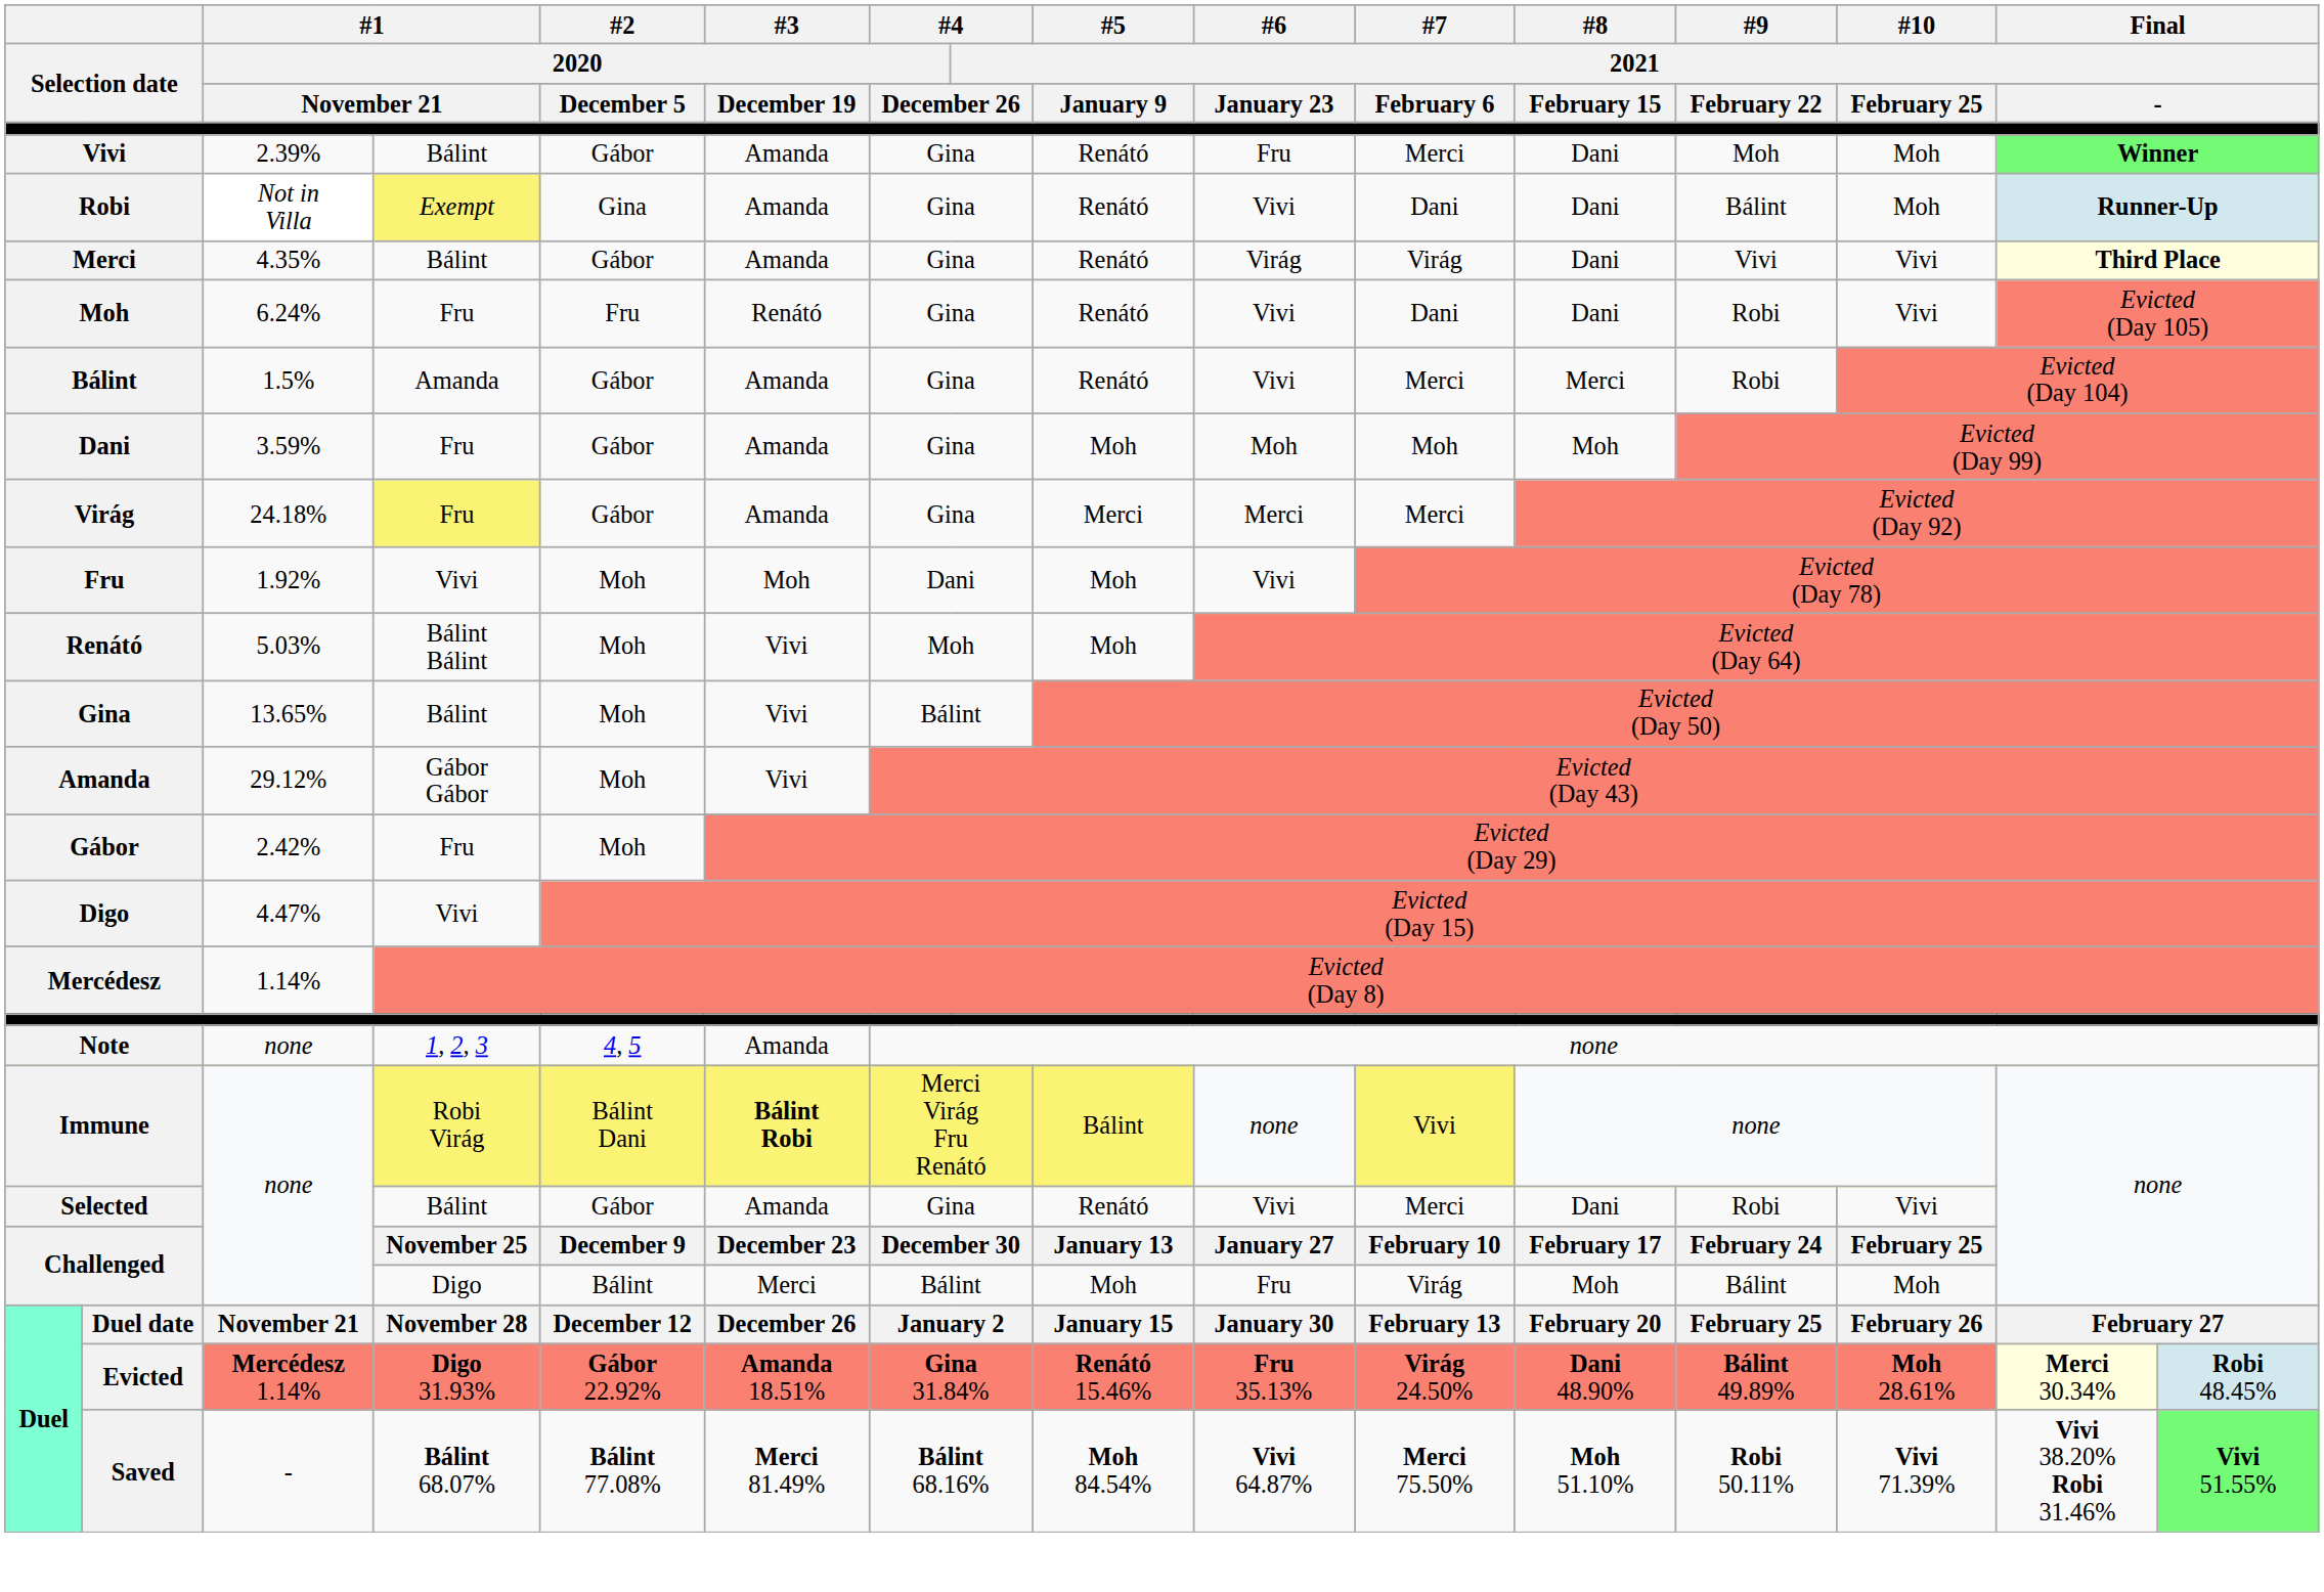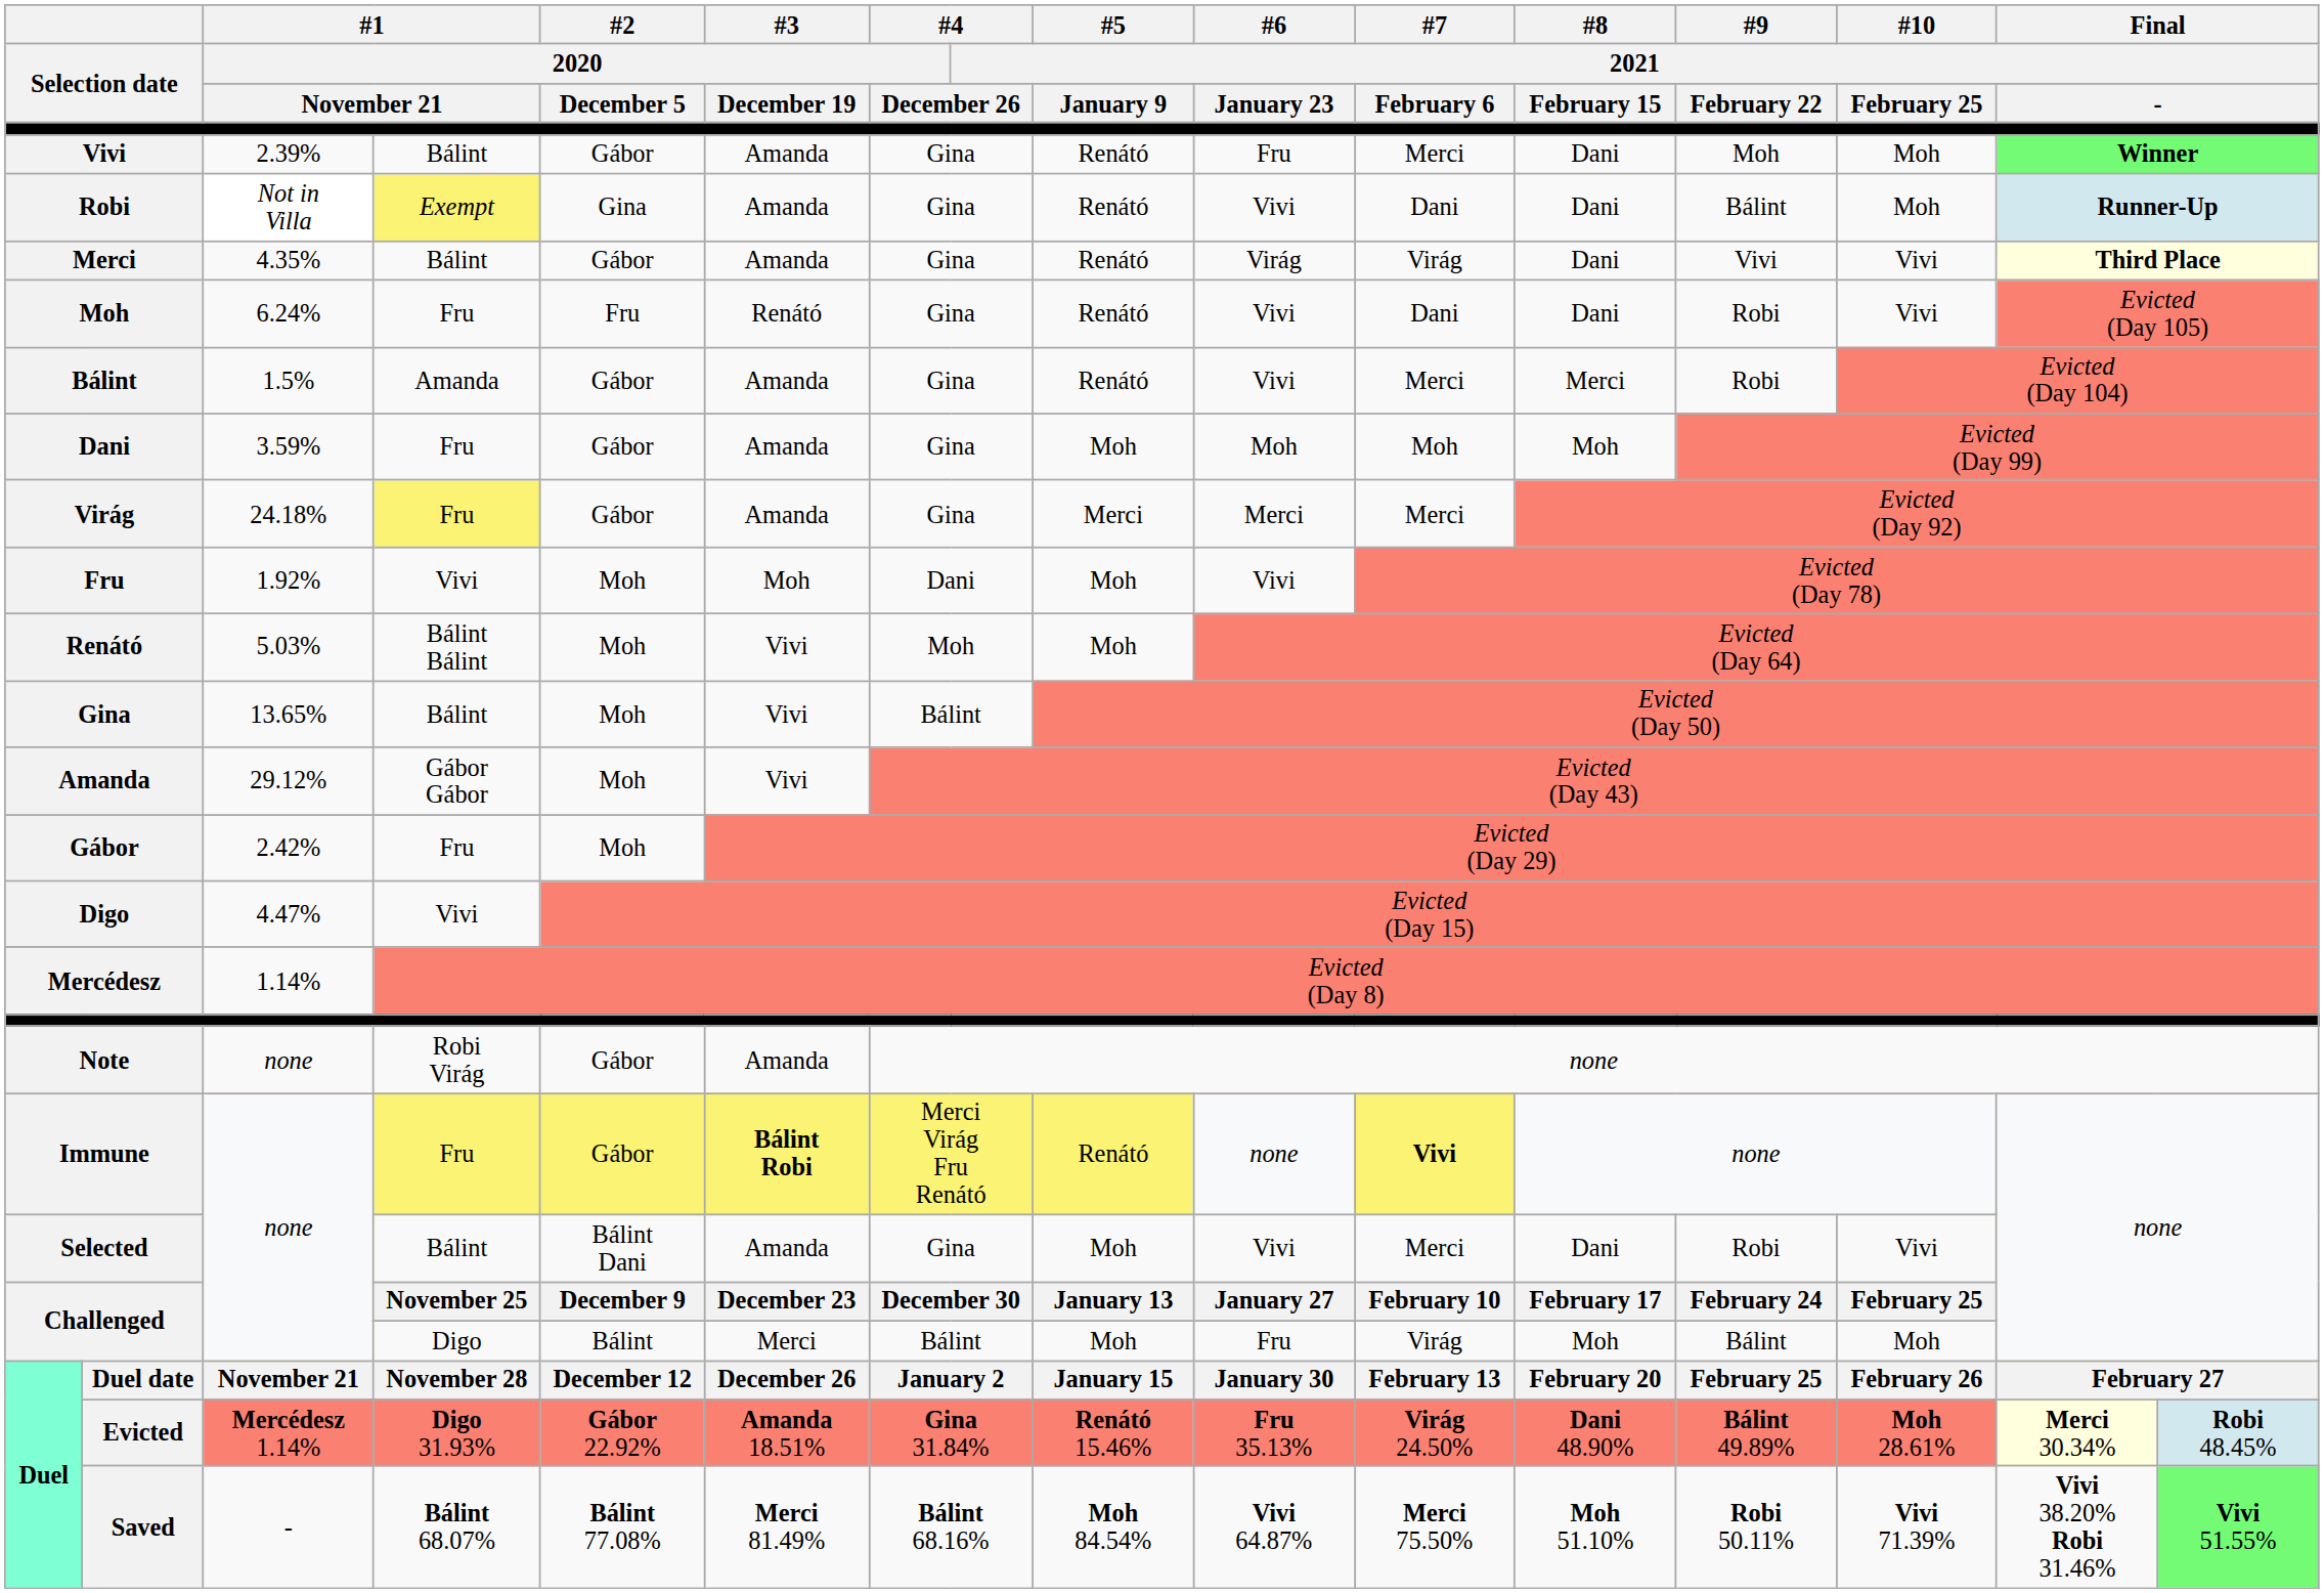Note | column 4: 1, 2, 3 -> Robi Virág
Note | #2 / 2020 / December 5: 4, 5 -> Gábor
Immune | column 4: Robi Virág -> Fru
Immune | #2 / 2020 / December 5: Bálint Dani -> Gábor
Immune | #5 / 2021 / January 9: Bálint -> Renátó
Immune | #7 / 2021 / February 6: normal -> bold
Selected | #2 / 2020 / December 5: Gábor -> Bálint Dani
Selected | #5 / 2021 / January 9: Renátó -> Moh
